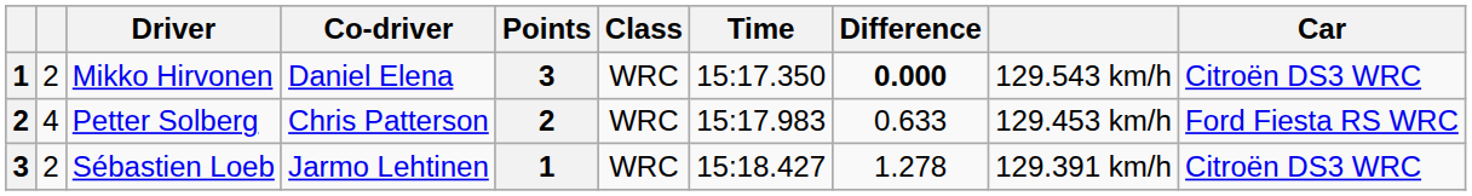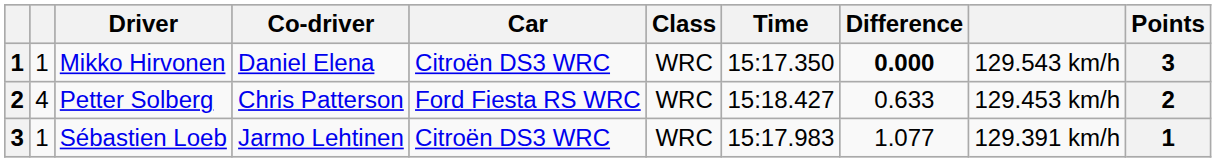columns swapped: Car <-> Points
Mikko Hirvonen | column 2: 2 -> 1
Petter Solberg | Time: 15:17.983 -> 15:18.427
Sébastien Loeb | column 2: 2 -> 1
Sébastien Loeb | Time: 15:18.427 -> 15:17.983
Sébastien Loeb | Difference: 1.278 -> 1.077
